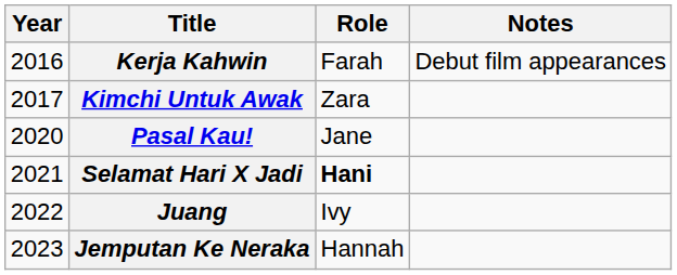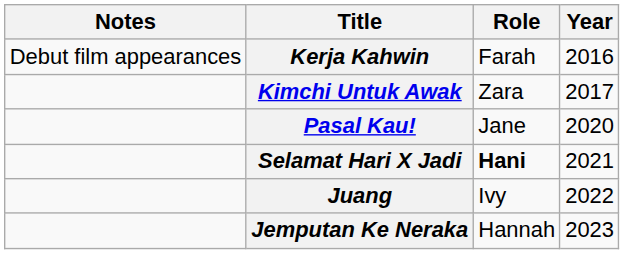columns swapped: Year <-> Notes
